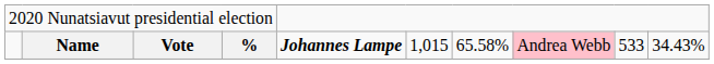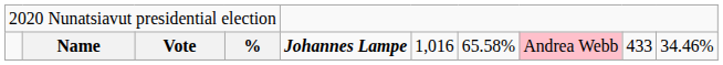Name | column 6: 1,015 -> 1,016
Name | column 9: 533 -> 433
Name | column 10: 34.43% -> 34.46%
